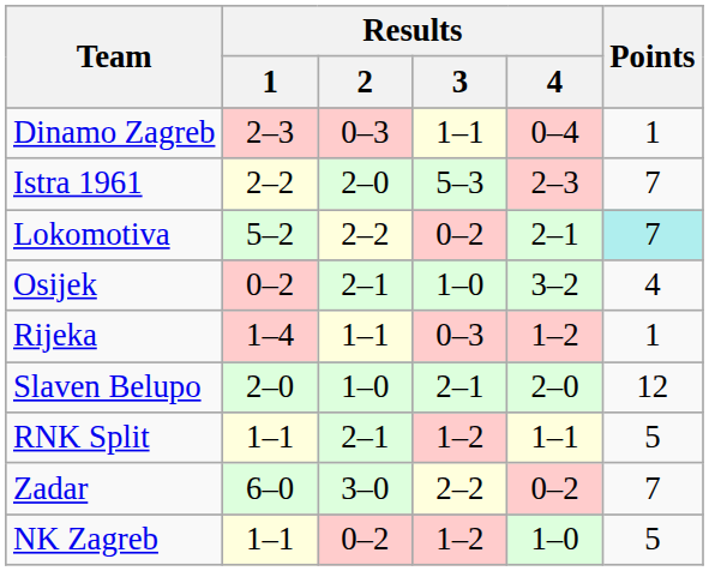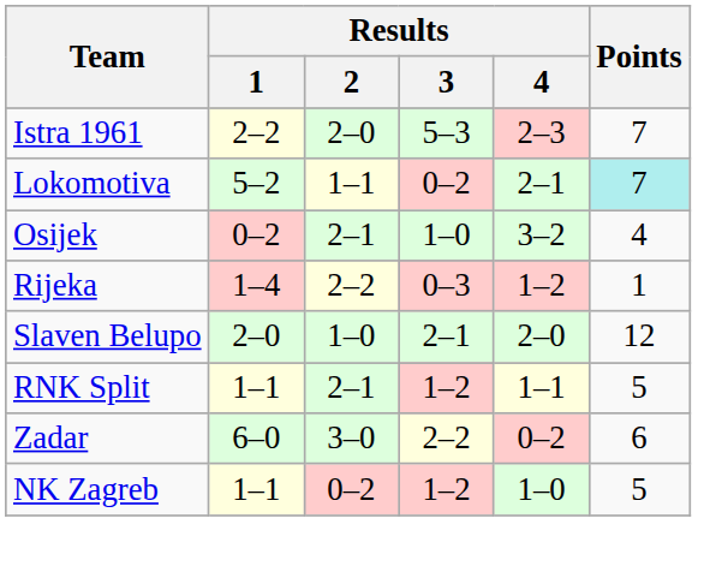- row: Dinamo Zagreb | 2–3 | 0–3 | 1–1 | 0–4 | 1
Lokomotiva | Results / 2: 2–2 -> 1–1
Rijeka | Results / 2: 1–1 -> 2–2
Zadar | Points: 7 -> 6
